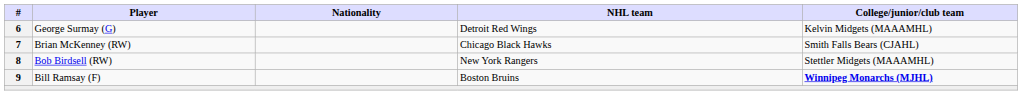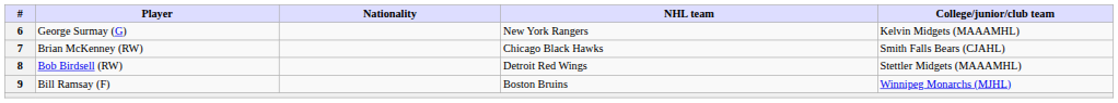George Surmay (G) | NHL team: Detroit Red Wings -> New York Rangers
Bob Birdsell (RW) | NHL team: New York Rangers -> Detroit Red Wings
Bill Ramsay (F) | College/junior/club team: bold -> normal
